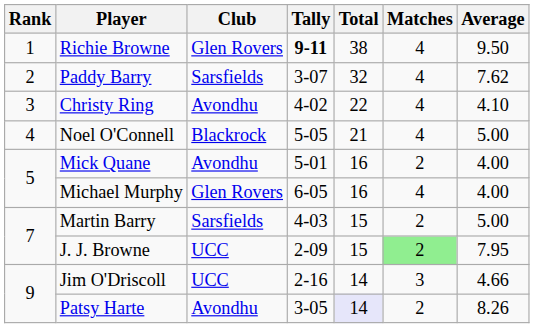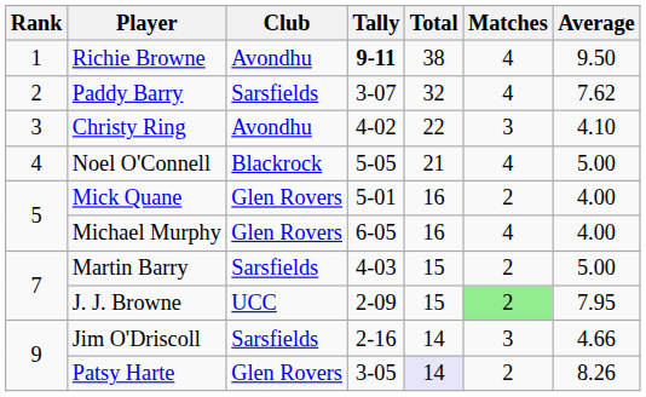Richie Browne | Club: Glen Rovers -> Avondhu
Christy Ring | Matches: 4 -> 3
Mick Quane | Club: Avondhu -> Glen Rovers
Jim O'Driscoll | Club: UCC -> Sarsfields
Patsy Harte | Club: Avondhu -> Glen Rovers
